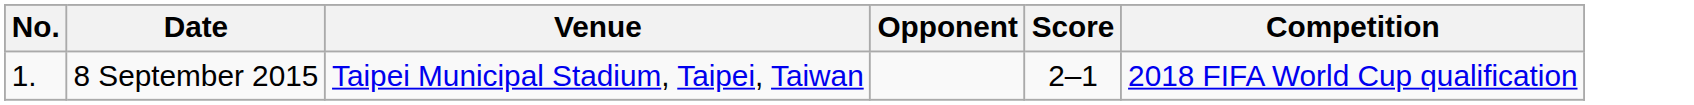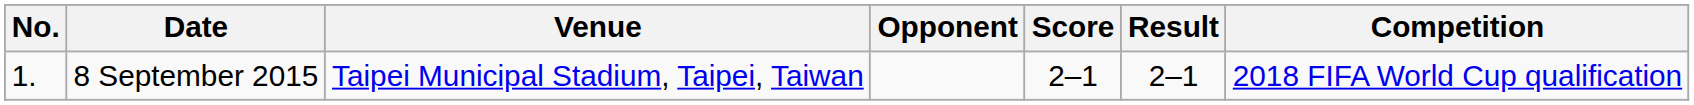+ column: Result | 2–1
